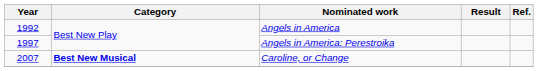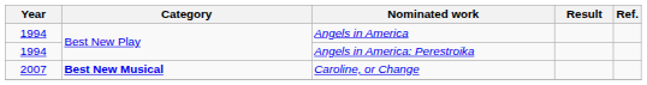Angels in America | Year: 1992 -> 1994
Angels in America: Perestroika | Year: 1997 -> 1994
